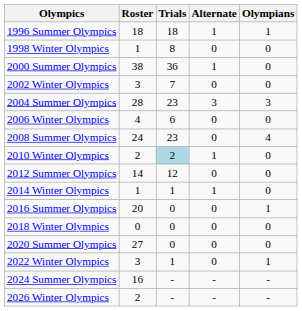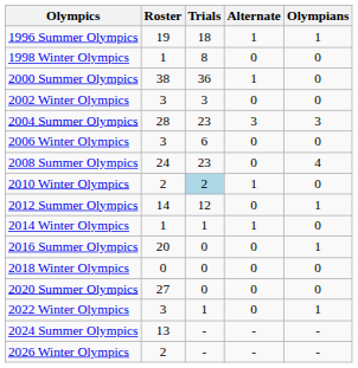1996 Summer Olympics | Roster: 18 -> 19
2002 Winter Olympics | Trials: 7 -> 3
2006 Winter Olympics | Roster: 4 -> 3
2012 Summer Olympics | Olympians: 0 -> 1
2024 Summer Olympics | Roster: 16 -> 13
